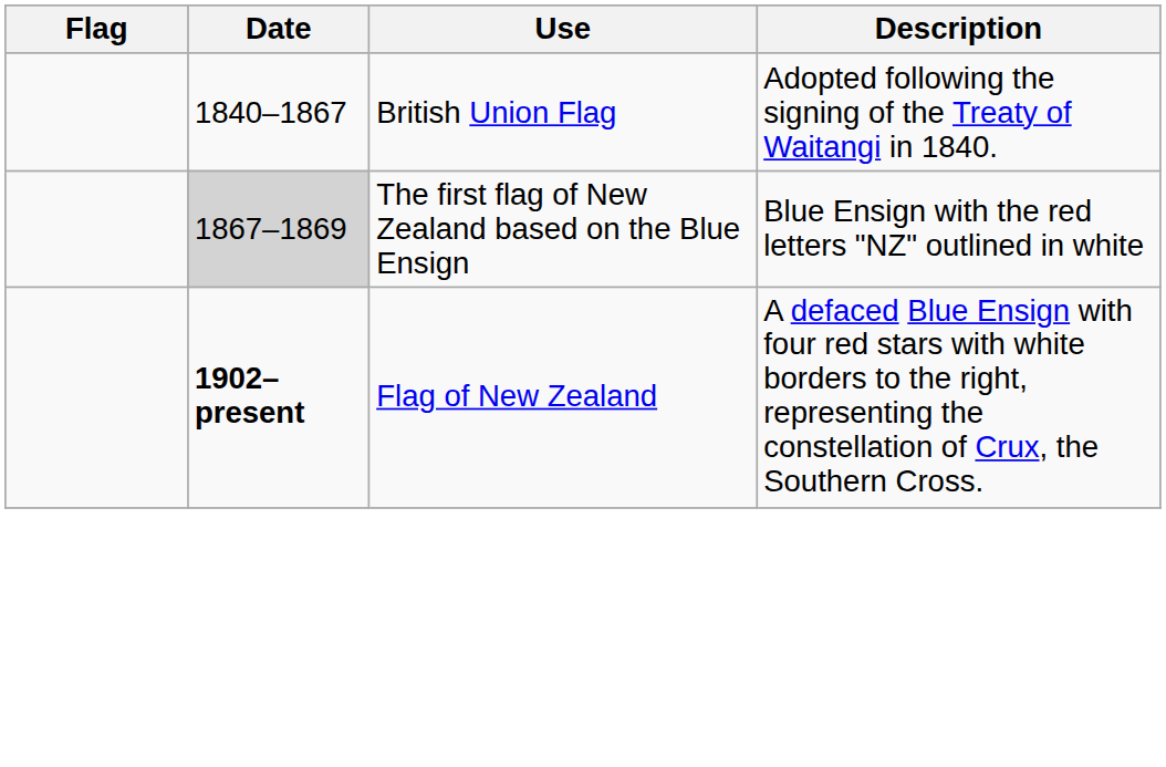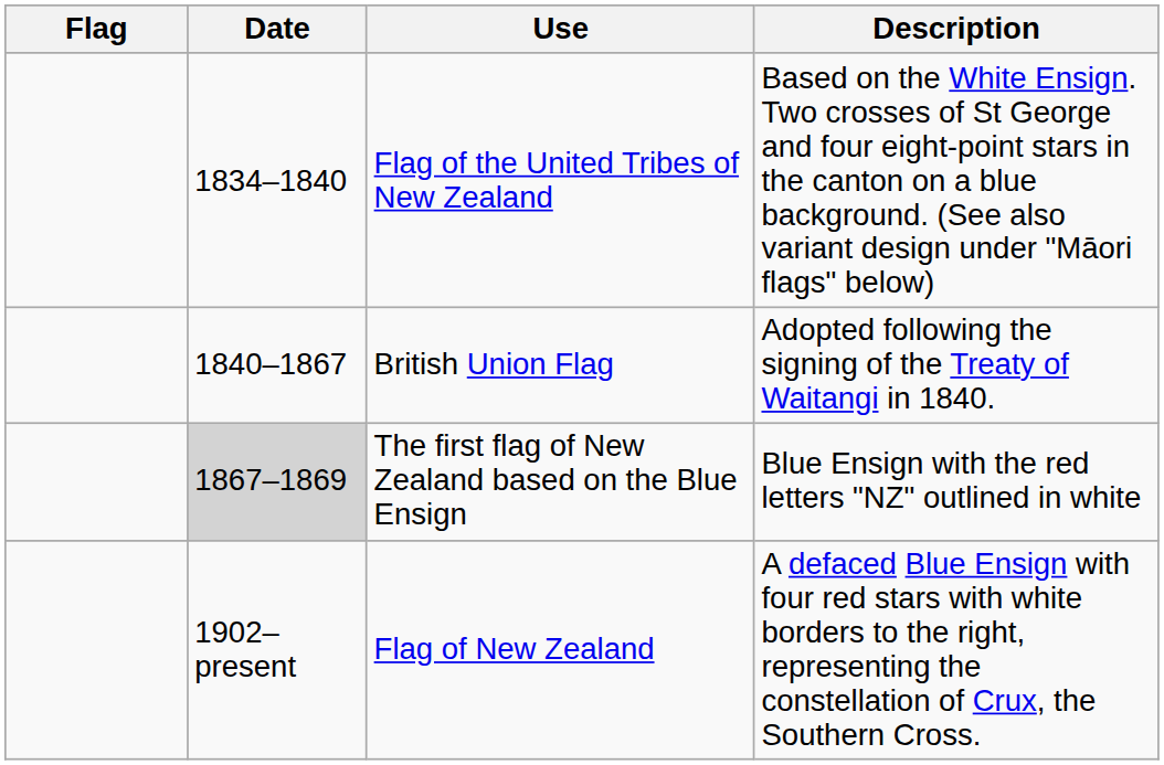+ row: 1834–1840 | Flag of the United Tribes of New Zealand | Based on the White Ensign. Two crosses of St George and four eight-point stars in the canton on a blue background. (See also variant design under "Māori flags" below)
Flag of New Zealand | Date: bold -> normal
